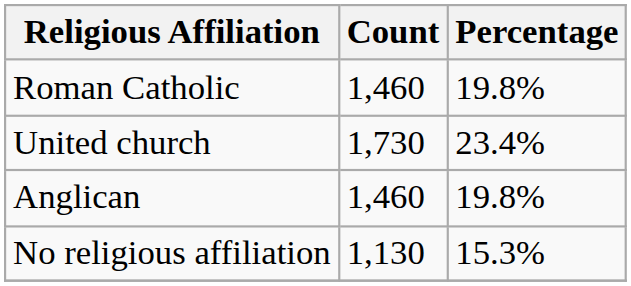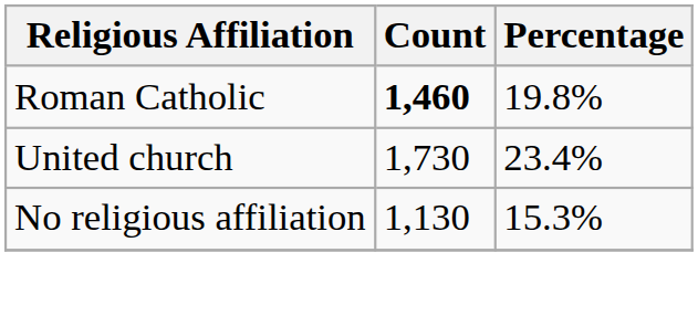Roman Catholic | Count: normal -> bold
- row: Anglican | 1,460 | 19.8%
